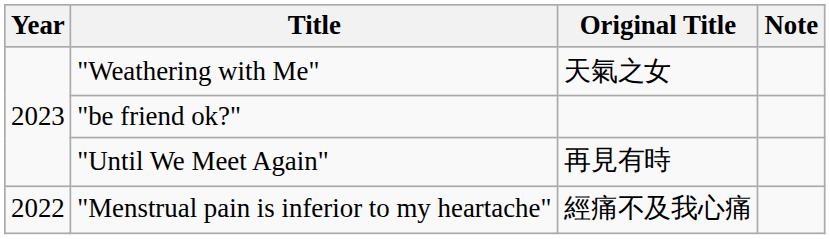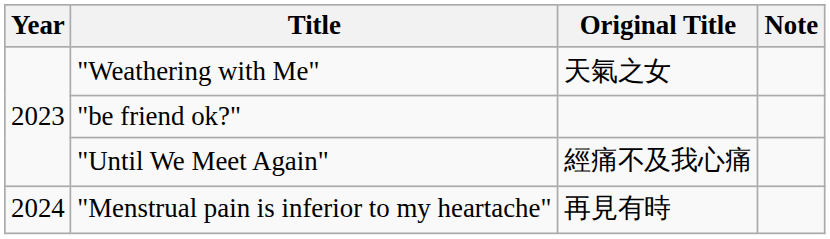"Until We Meet Again" | Original Title: 再見有時 -> 經痛不及我心痛
"Menstrual pain is inferior to my heartache" | Year: 2022 -> 2024
"Menstrual pain is inferior to my heartache" | Original Title: 經痛不及我心痛 -> 再見有時
